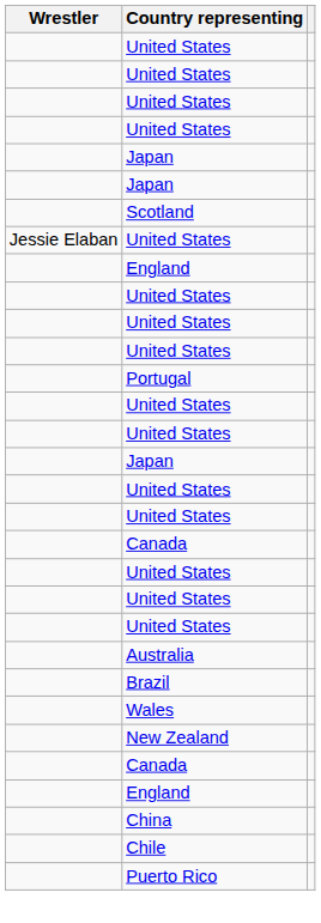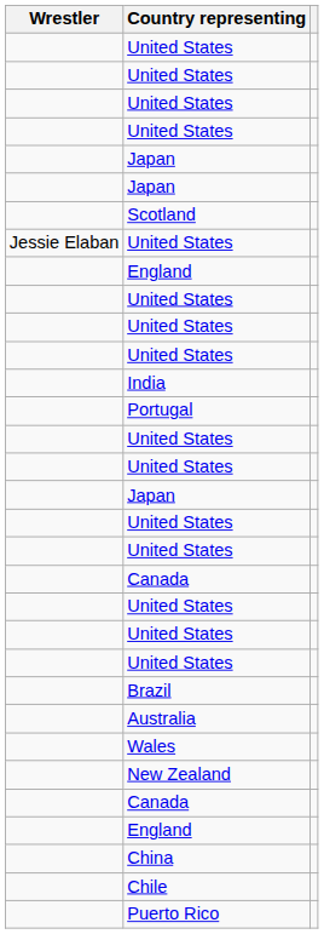+ row: India
rows swapped: Australia <-> Brazil
